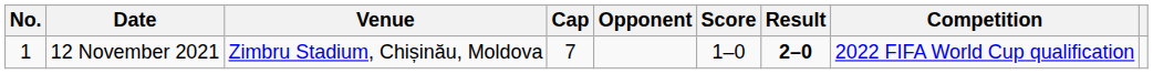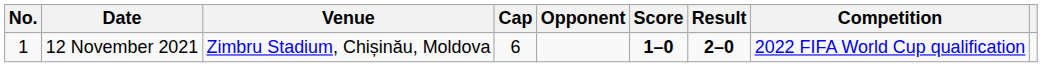12 November 2021 | Cap: 7 -> 6
12 November 2021 | Score: normal -> bold
